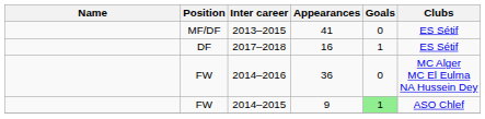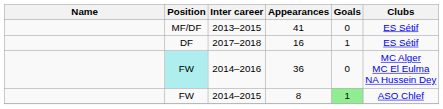2014–2016 | Position: no background -> paleturquoise background
2014–2015 | Appearances: 9 -> 8
